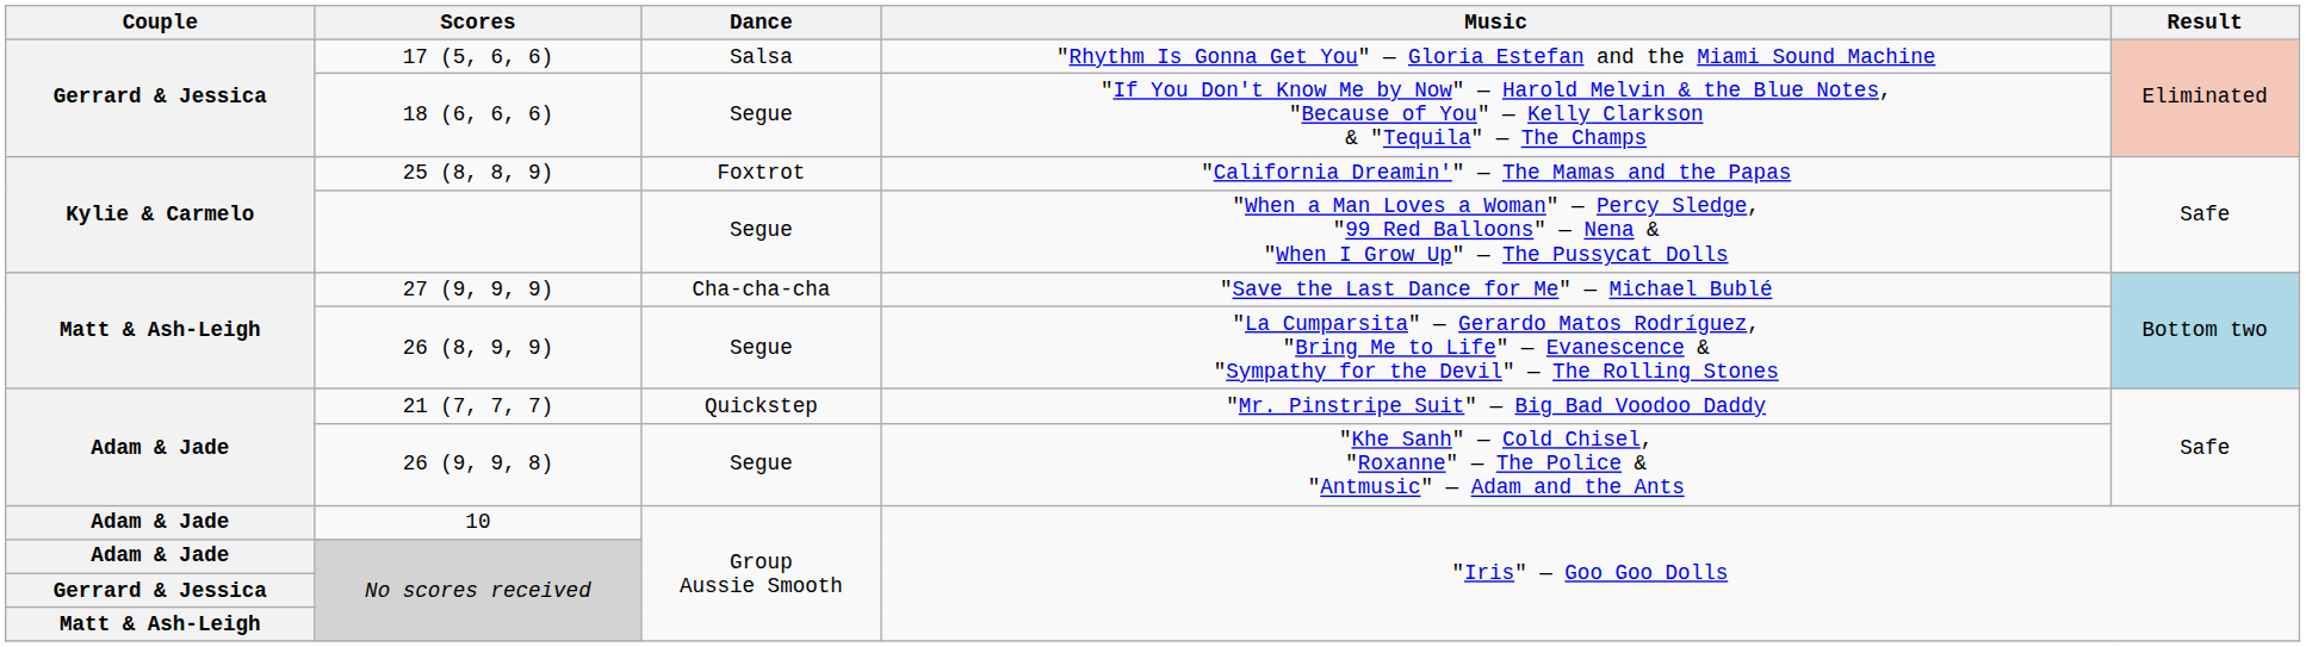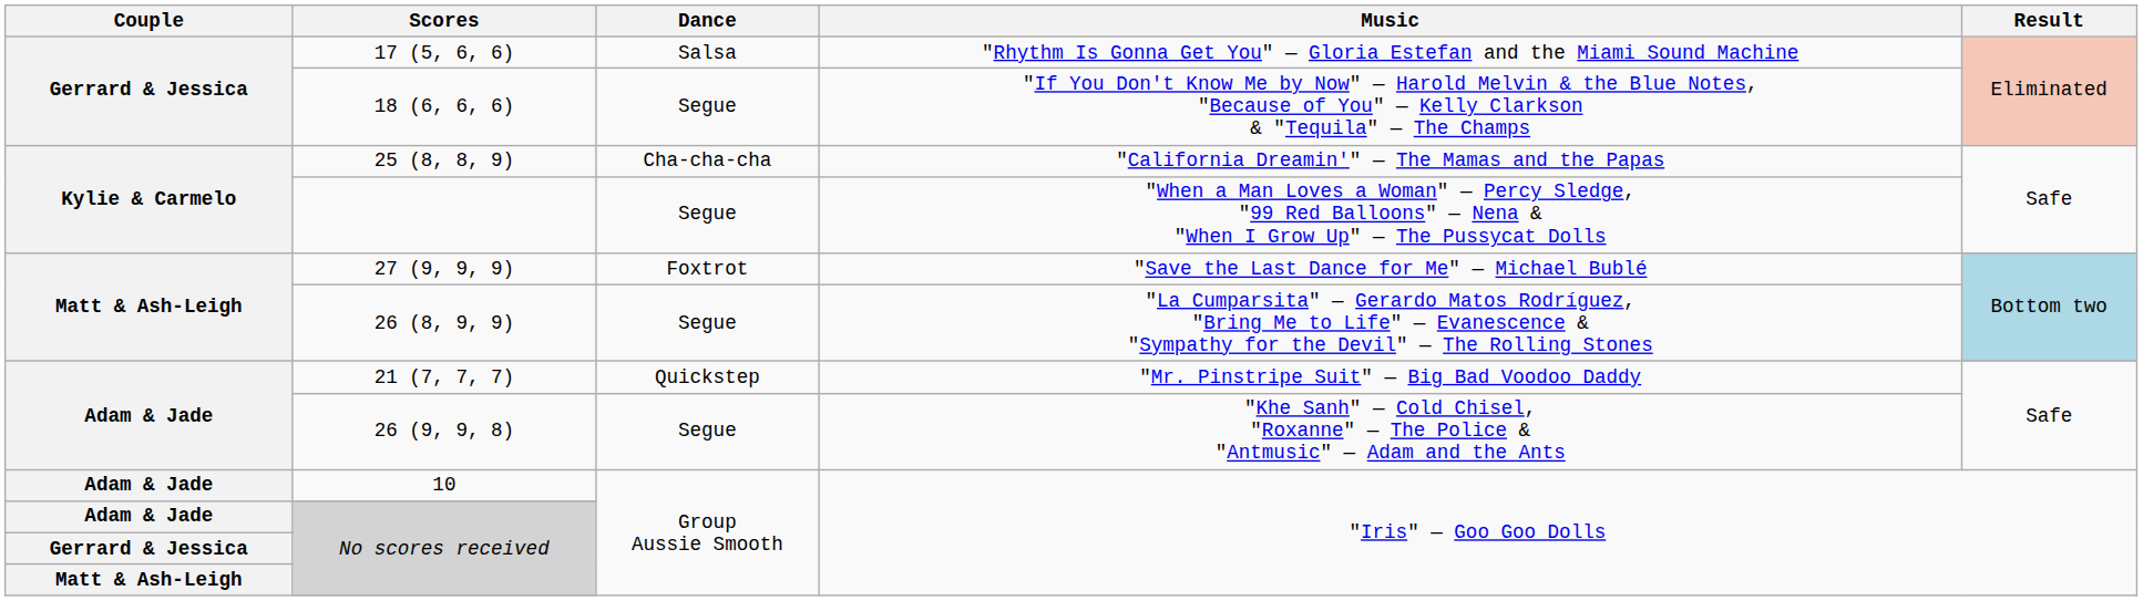"California Dreamin'" — The Mamas and the Papas | Dance: Foxtrot -> Cha-cha-cha
"Save the Last Dance for Me" — Michael Bublé | Dance: Cha-cha-cha -> Foxtrot
